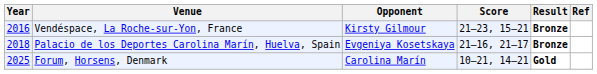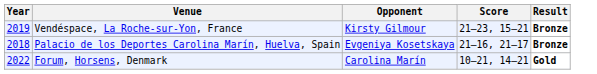- column: Ref
Vendéspace, La Roche-sur-Yon, France | Year: 2016 -> 2019
Forum, Horsens, Denmark | Year: 2025 -> 2022
